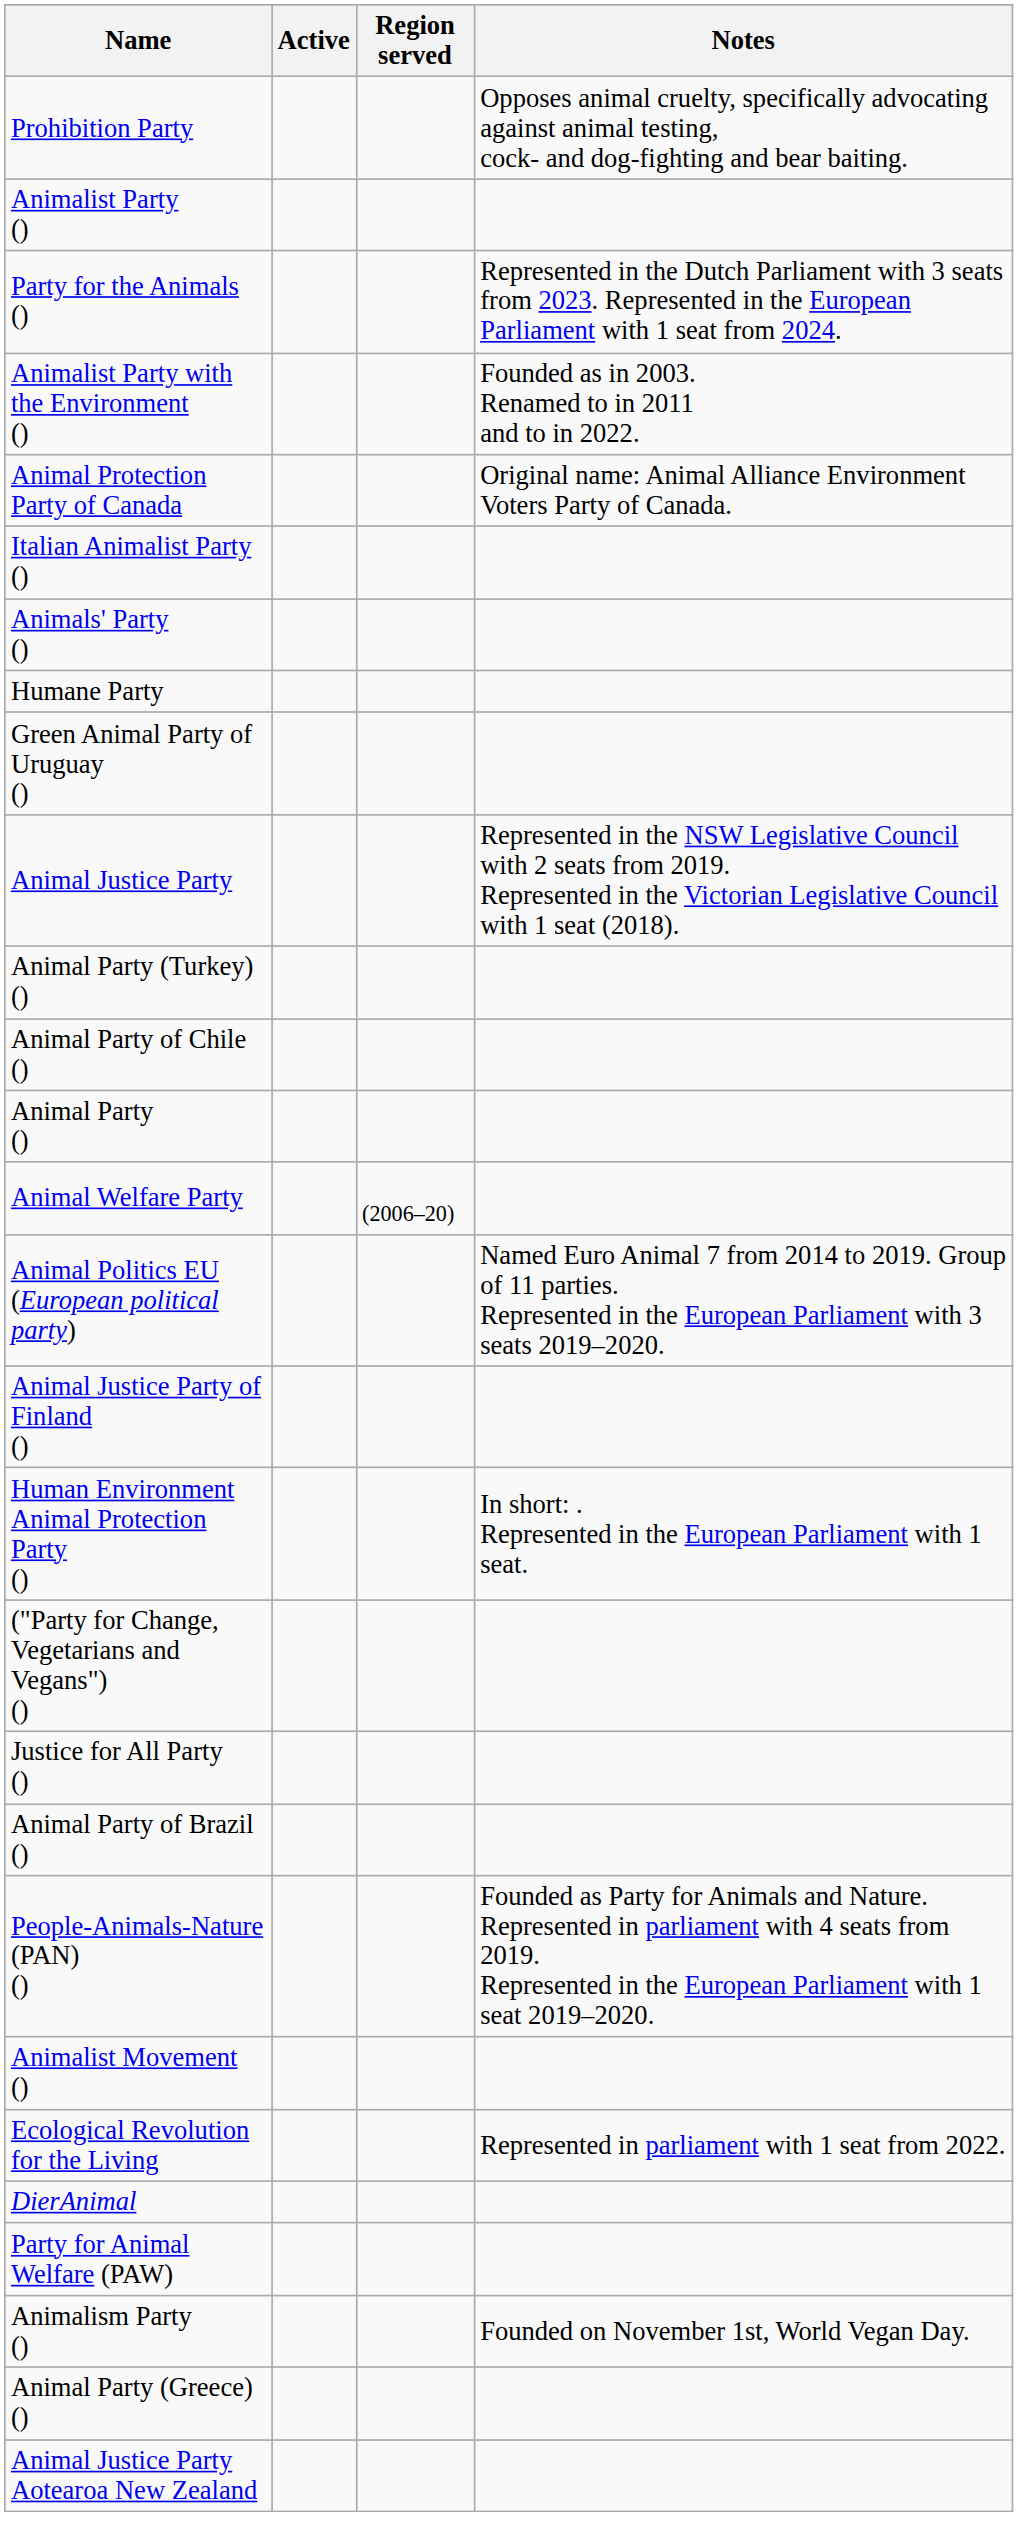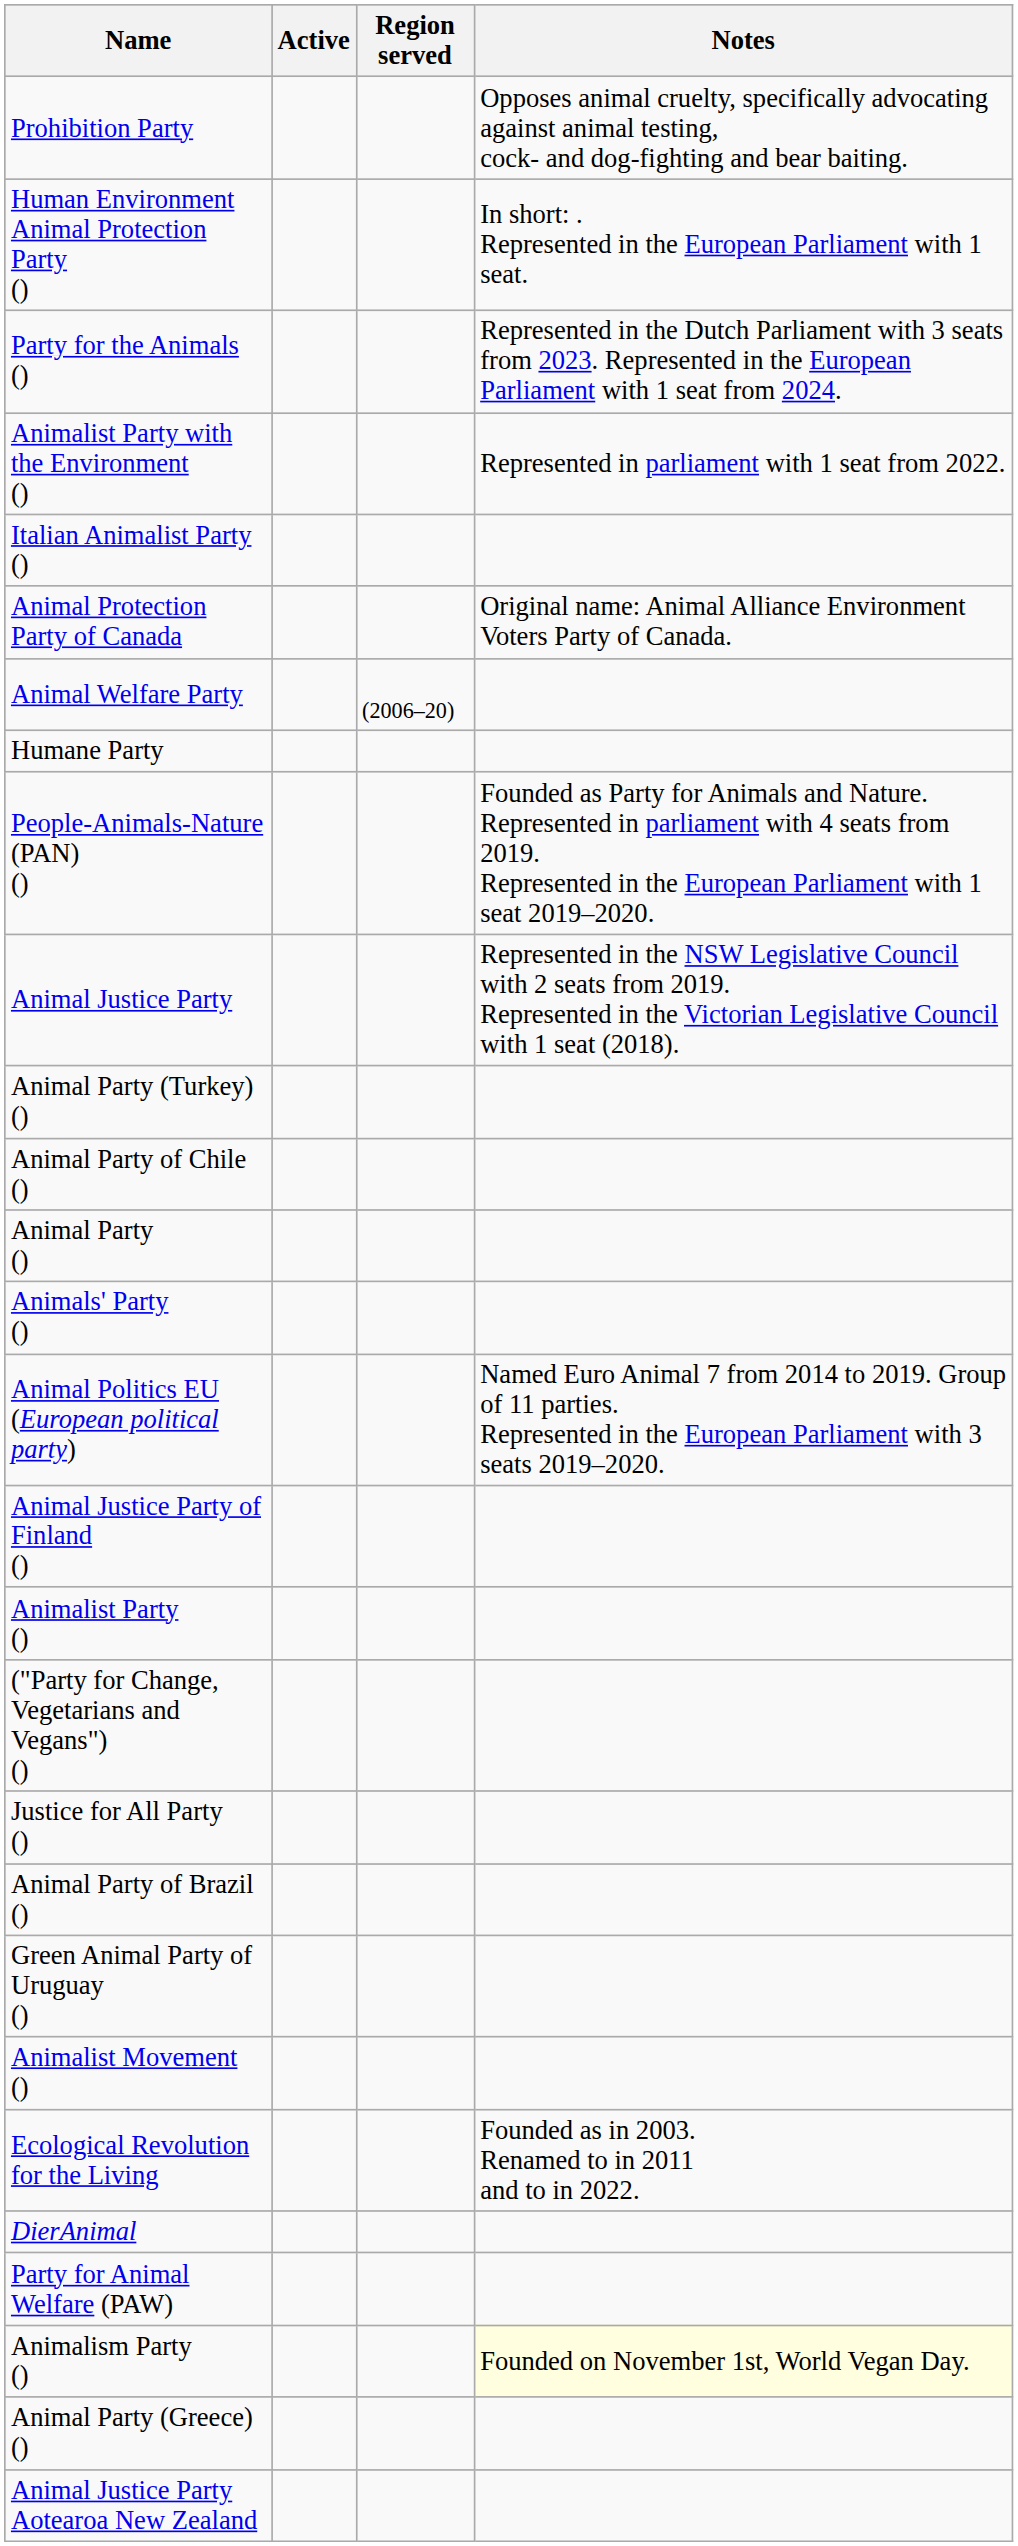rows swapped: Human Environment Animal Protection Party () <-> Animalist Party ()
Animalist Party with the Environment () | Notes: Founded as in 2003. Renamed to in 2011 and to in 2022. -> Represented in parliament with 1 seat from 2022.
rows swapped: Animal Protection Party of Canada <-> Italian Animalist Party ()
rows swapped: Animal Welfare Party <-> Animals' Party ()
rows swapped: People-Animals-Nature (PAN) () <-> Green Animal Party of Uruguay ()
Ecological Revolution for the Living | Notes: Represented in parliament with 1 seat from 2022. -> Founded as in 2003. Renamed to in 2011 and to in 2022.
Animalism Party () | Notes: no background -> lightyellow background
